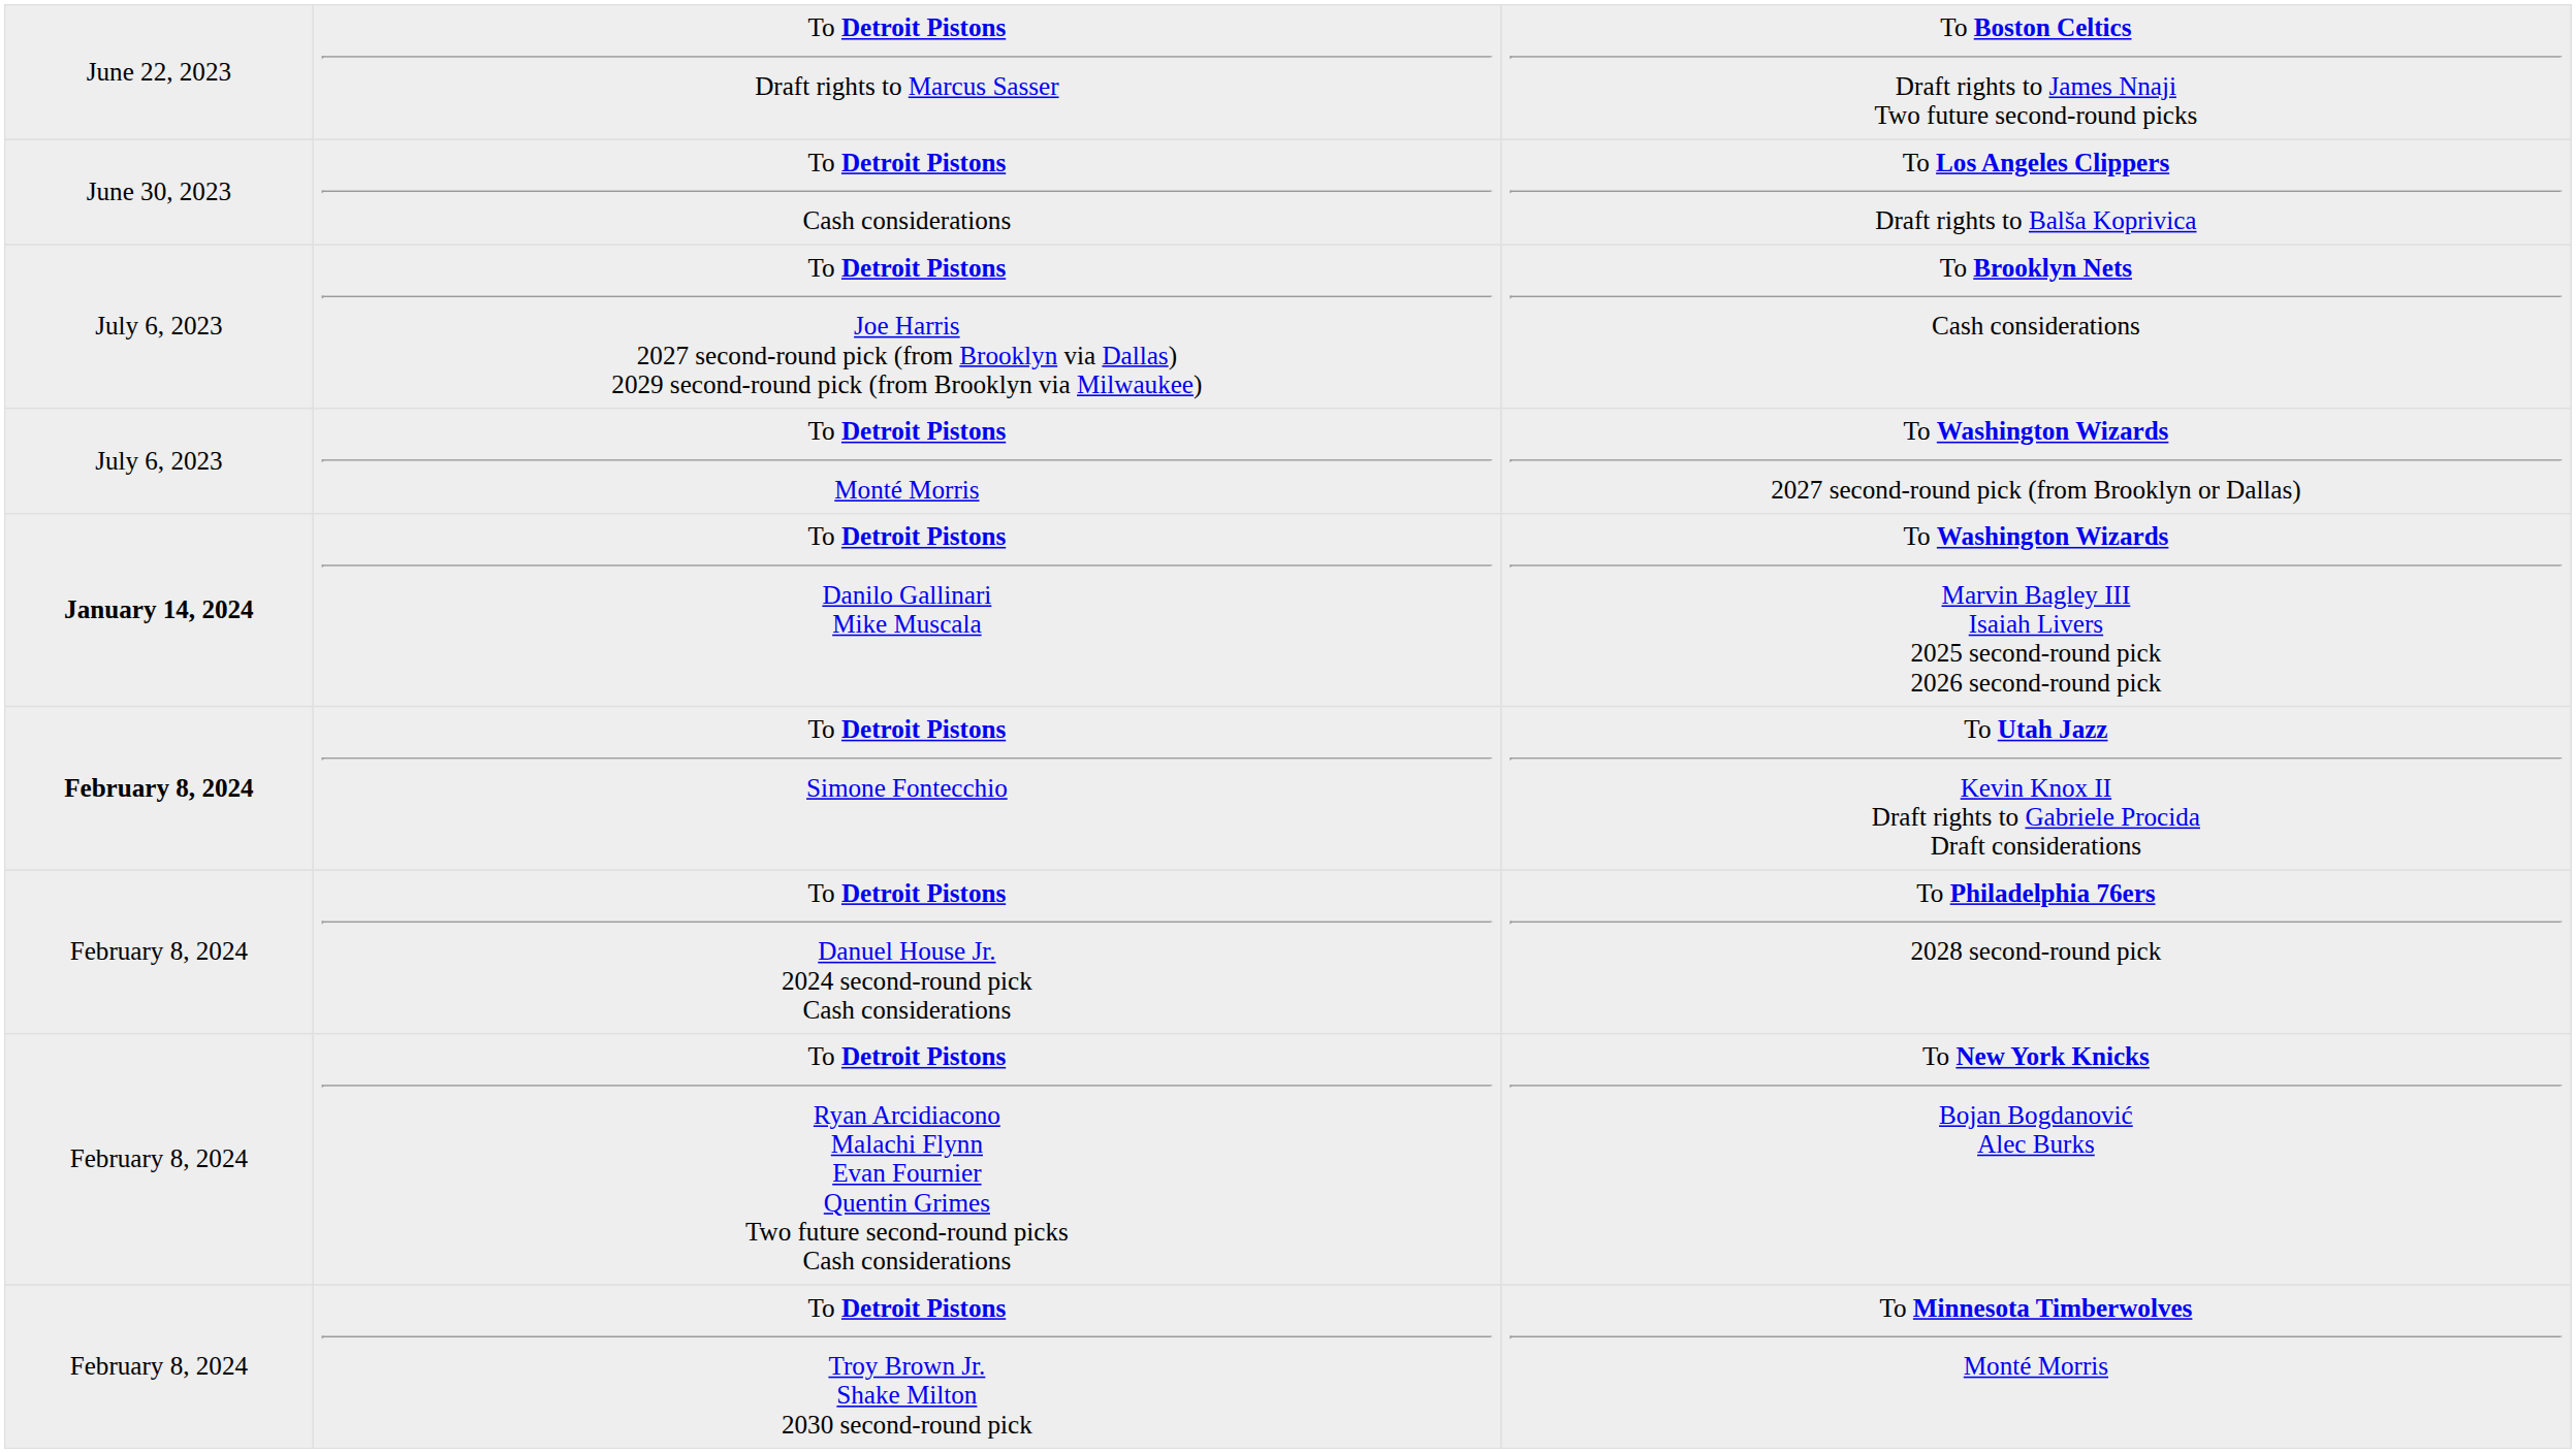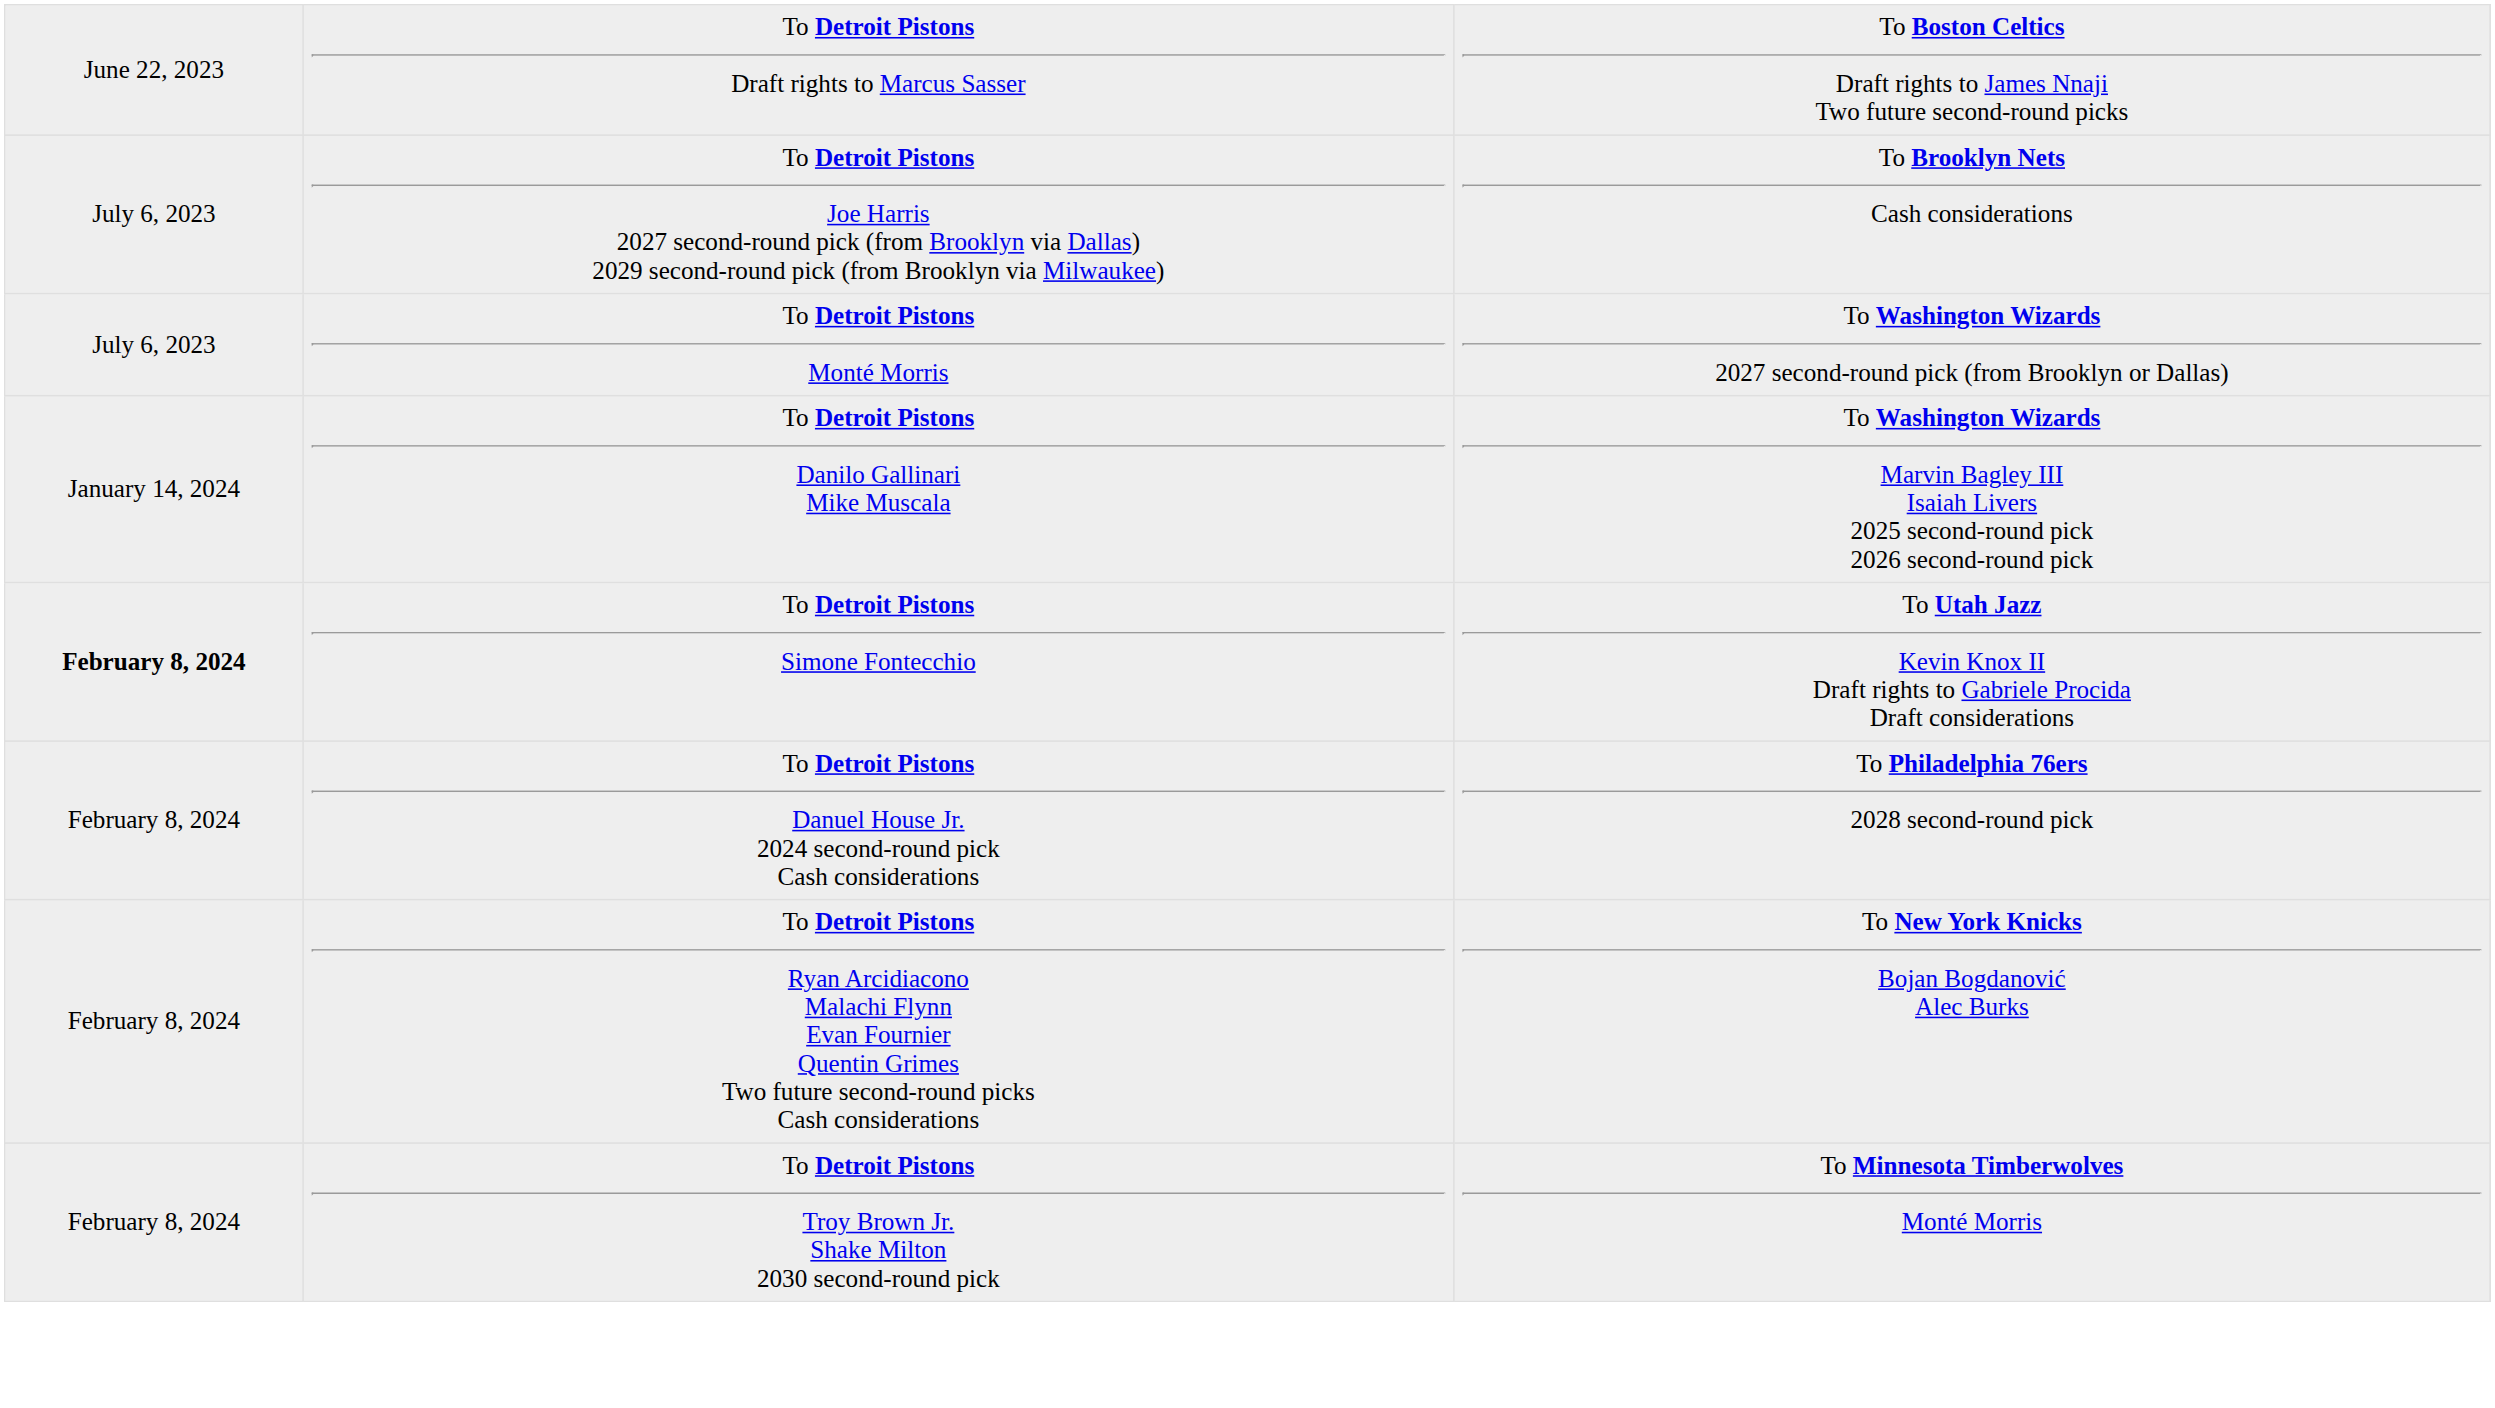- row: June 30, 2023 | To Detroit Pistons Cash considerations | To Los Angeles Clippers Draft rights to Balša Koprivica
To Detroit Pistons Danilo Gallinari Mike Muscala | column 1: bold -> normal
